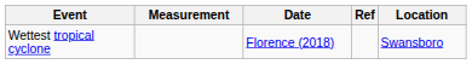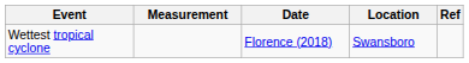columns swapped: Location <-> Ref
